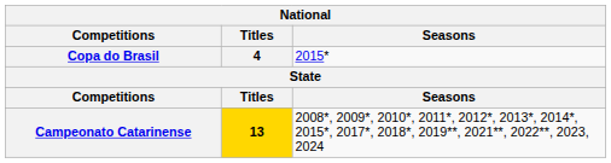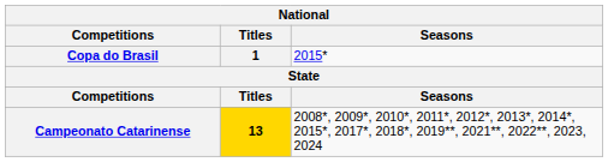Copa do Brasil | Titles: 4 -> 1
